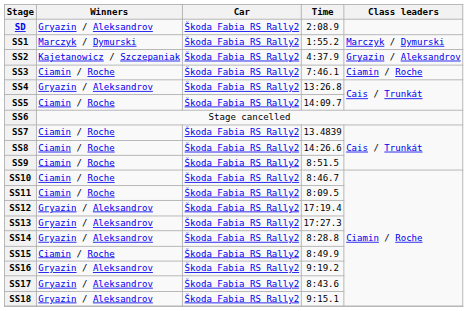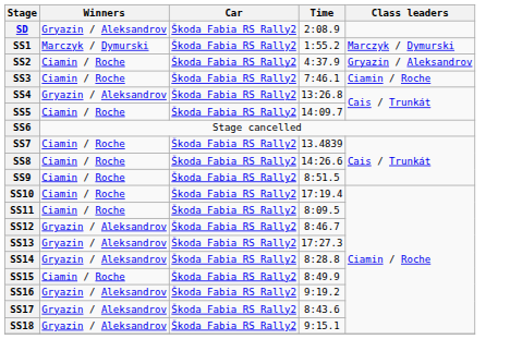SS2 | Winners: Kajetanowicz / Szczepaniak -> Ciamin / Roche
SS10 | Time: 8:46.7 -> 17:19.4
SS12 | Time: 17:19.4 -> 8:46.7
